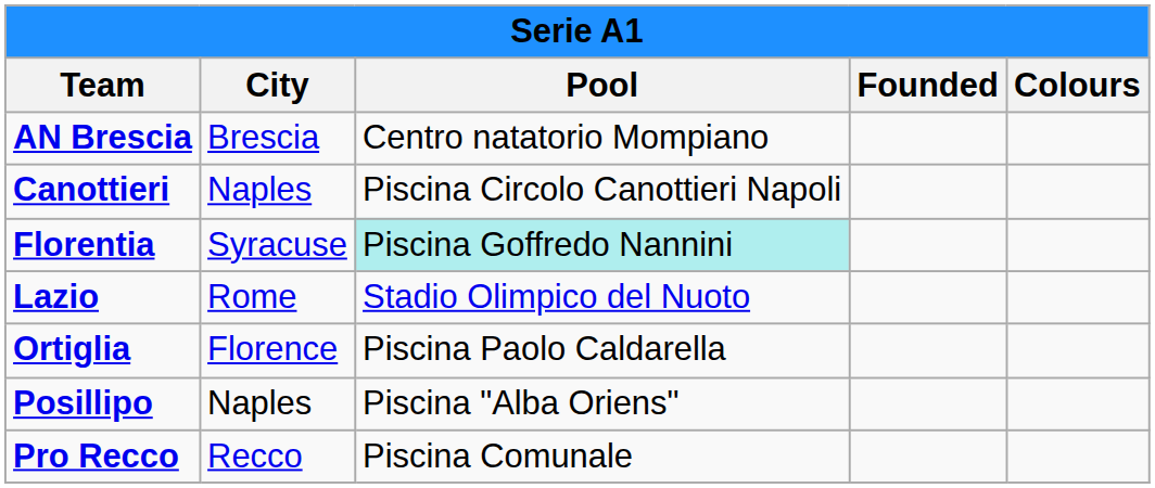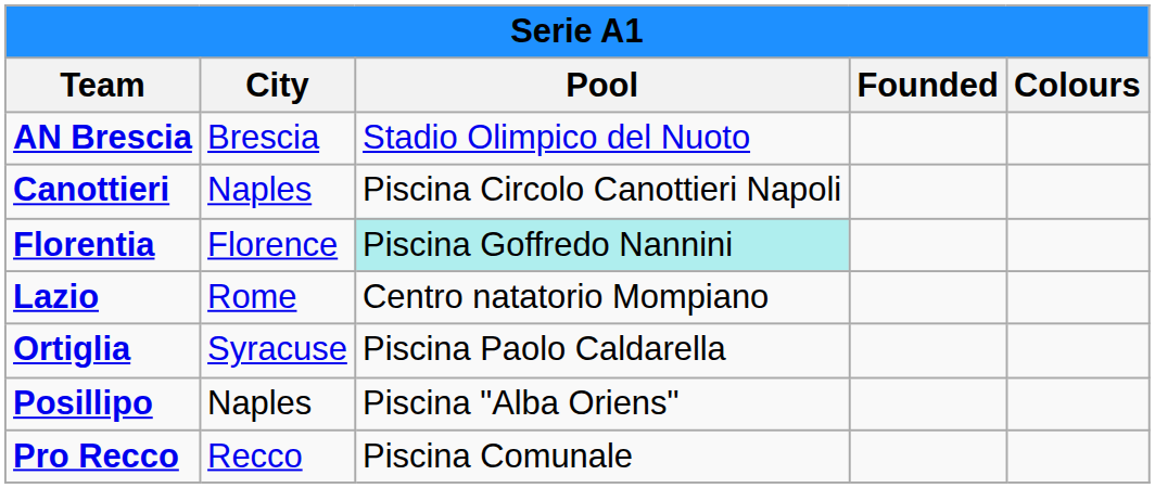AN Brescia | Pool: Centro natatorio Mompiano -> Stadio Olimpico del Nuoto
Florentia | City: Syracuse -> Florence
Lazio | Pool: Stadio Olimpico del Nuoto -> Centro natatorio Mompiano
Ortiglia | City: Florence -> Syracuse
